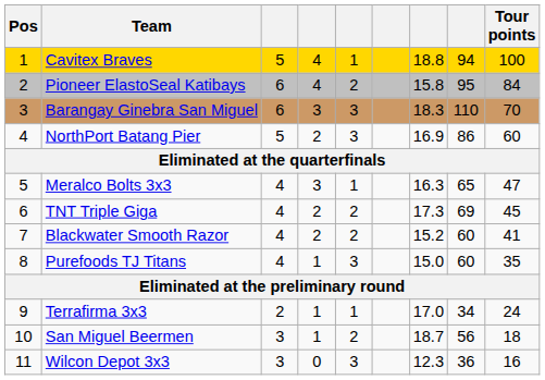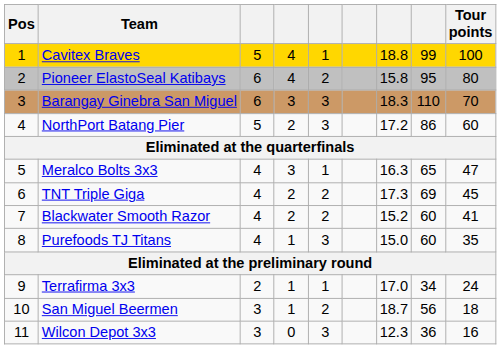Cavitex Braves | column 8: 94 -> 99
Pioneer ElastoSeal Katibays | Tour points: 84 -> 80
NorthPort Batang Pier | column 7: 16.9 -> 17.2
